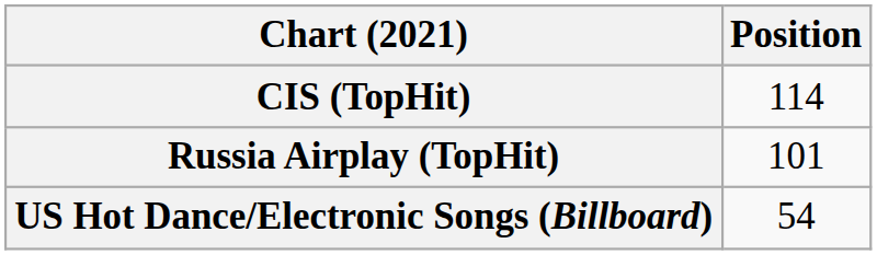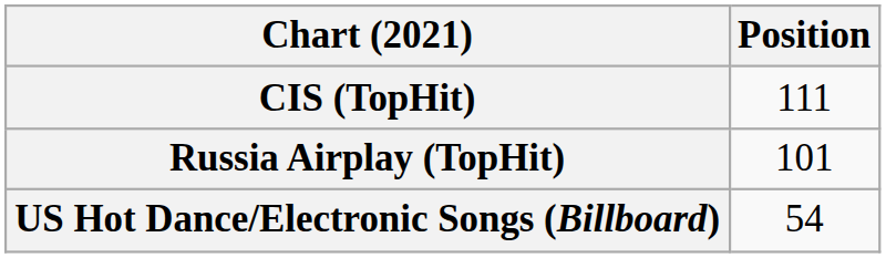CIS (TopHit) | Position: 114 -> 111
